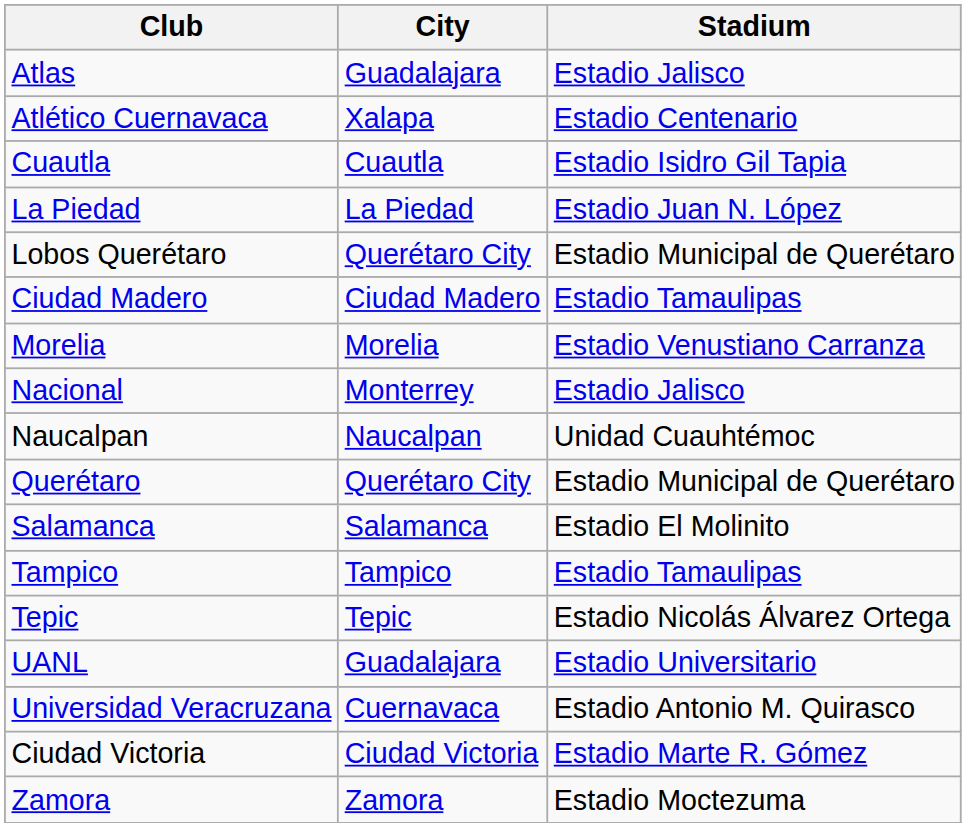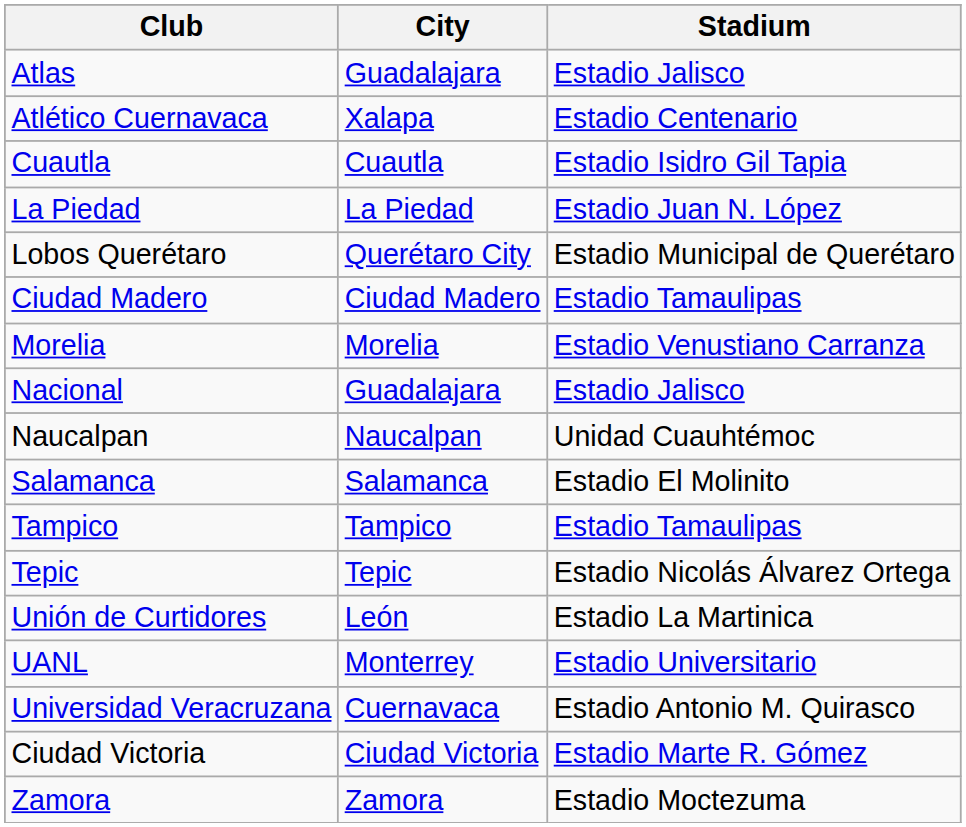Nacional | City: Monterrey -> Guadalajara
- row: Querétaro | Querétaro City | Estadio Municipal de Querétaro
+ row: Unión de Curtidores | León | Estadio La Martinica
UANL | City: Guadalajara -> Monterrey
